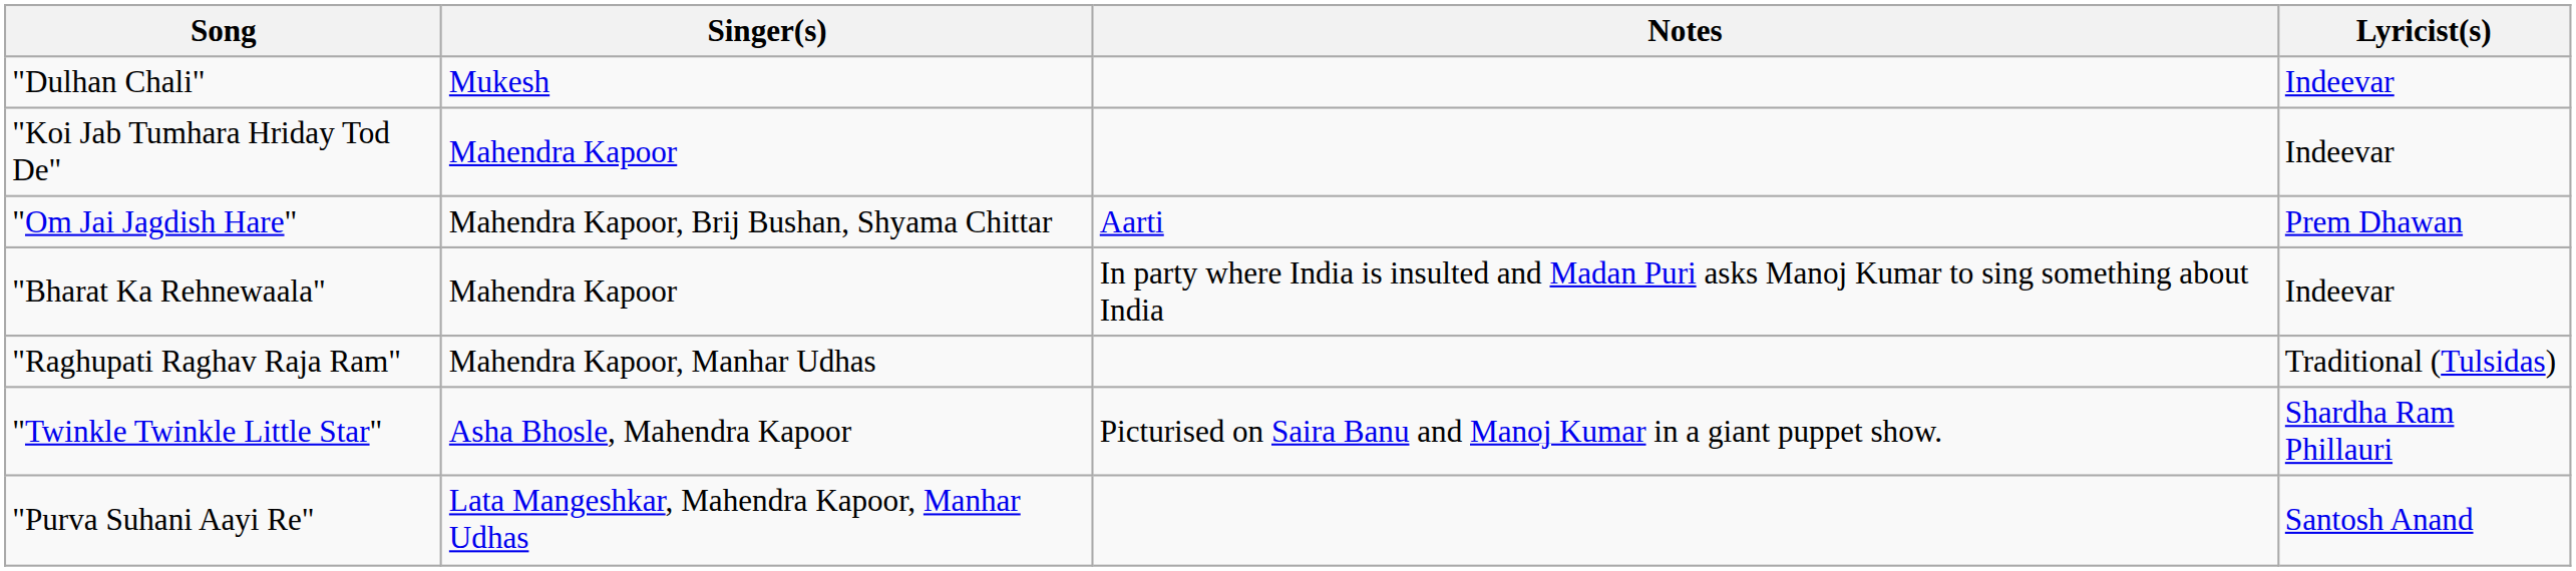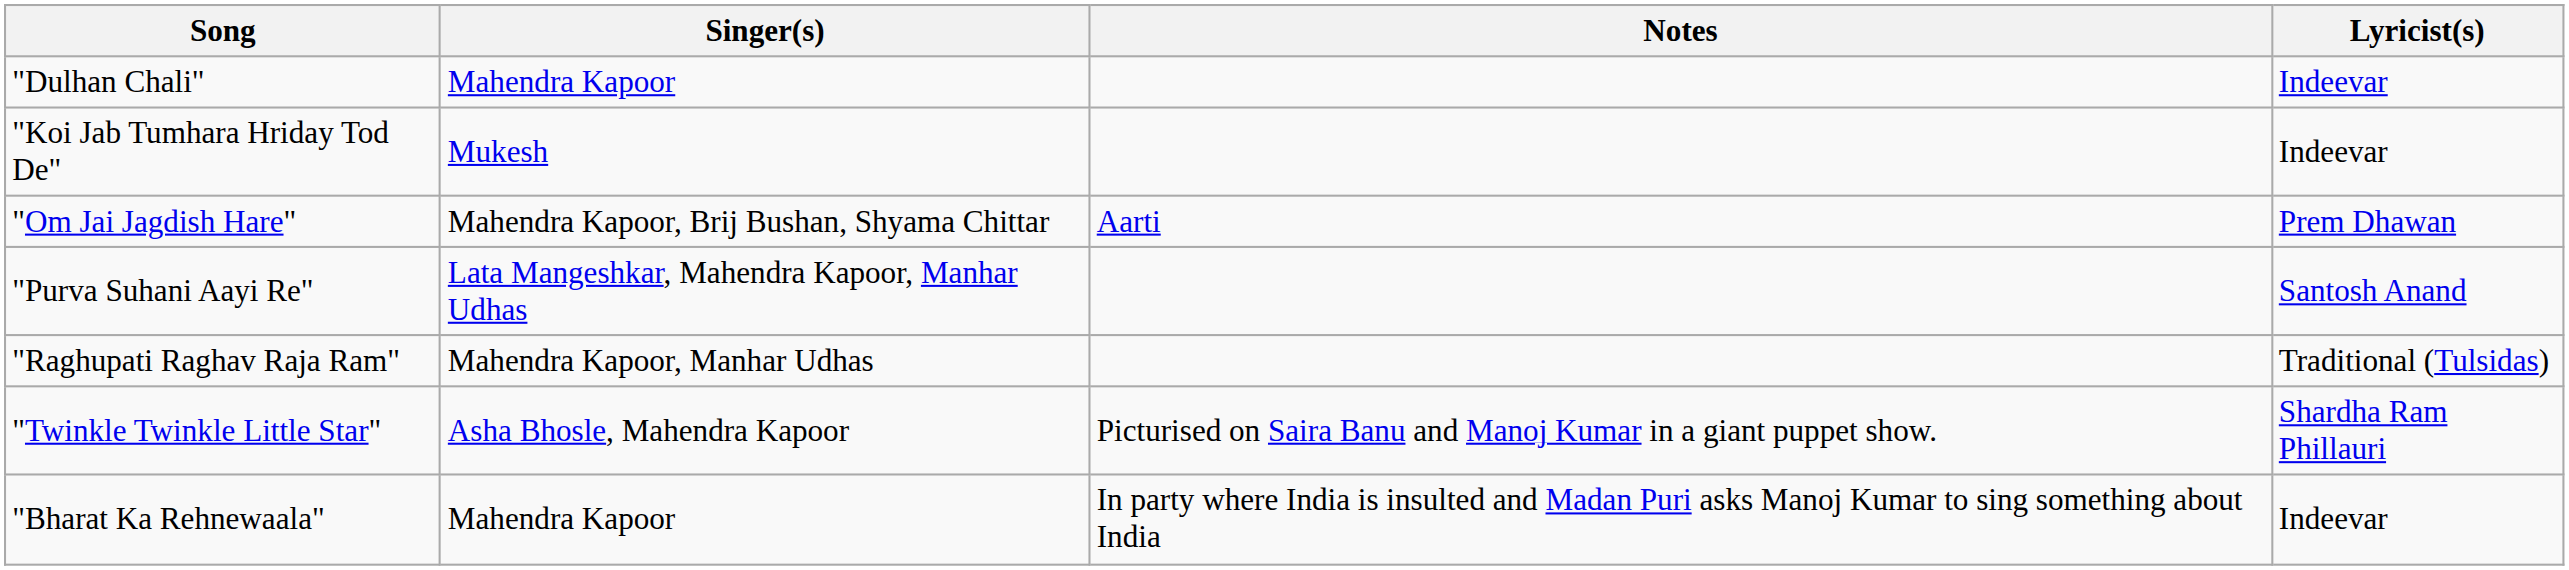"Dulhan Chali" | Singer(s): Mukesh -> Mahendra Kapoor
"Koi Jab Tumhara Hriday Tod De" | Singer(s): Mahendra Kapoor -> Mukesh
rows swapped: "Purva Suhani Aayi Re" <-> "Bharat Ka Rehnewaala"
